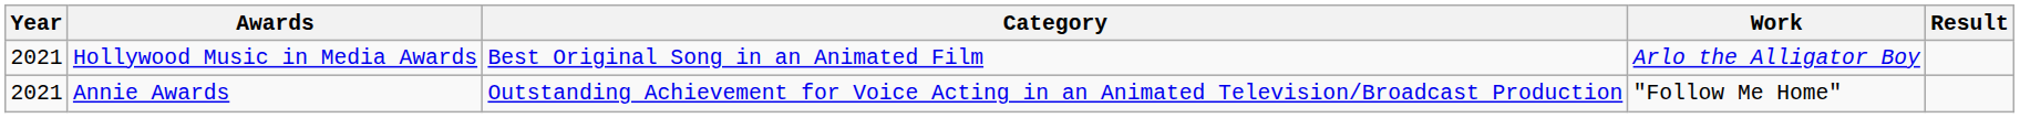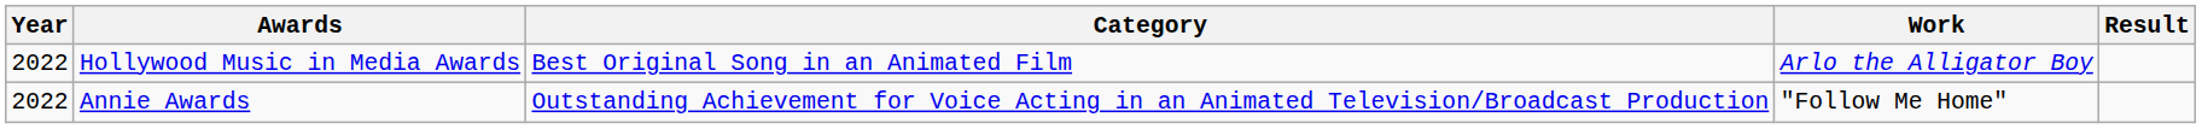Hollywood Music in Media Awards | Year: 2021 -> 2022
Annie Awards | Year: 2021 -> 2022
